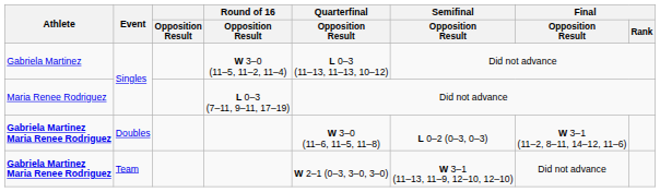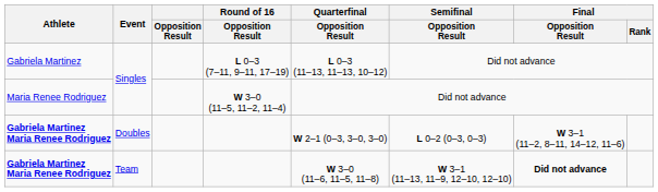Gabriela Martinez | Round of 16 / Opposition Result: W 3–0 (11–5, 11–2, 11–4) -> L 0–3 (7–11, 9–11, 17–19)
Maria Renee Rodriguez | Round of 16 / Opposition Result: L 0–3 (7–11, 9–11, 17–19) -> W 3–0 (11–5, 11–2, 11–4)
Gabriela Martinez Maria Renee Rodriguez / Doubles | Quarterfinal / Opposition Result: W 3–0 (11–6, 11–5, 11–8) -> W 2–1 (0–3, 3–0, 3–0)
Gabriela Martinez Maria Renee Rodriguez / Team | Quarterfinal / Opposition Result: W 2–1 (0–3, 3–0, 3–0) -> W 3–0 (11–6, 11–5, 11–8)
Gabriela Martinez Maria Renee Rodriguez / Team | Final / Opposition Result: normal -> bold
